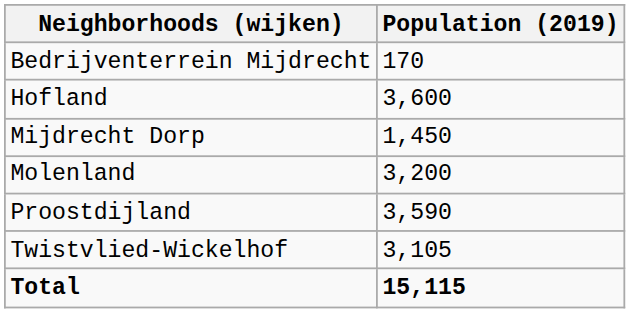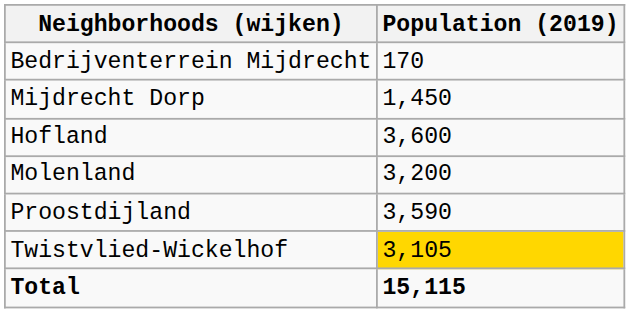rows swapped: Hofland <-> Mijdrecht Dorp
Twistvlied-Wickelhof | Population (2019): no background -> gold background
